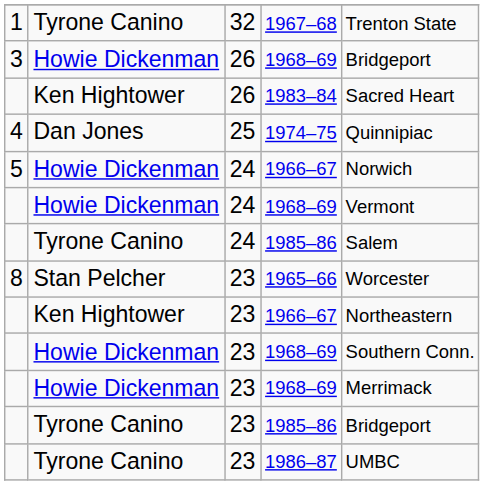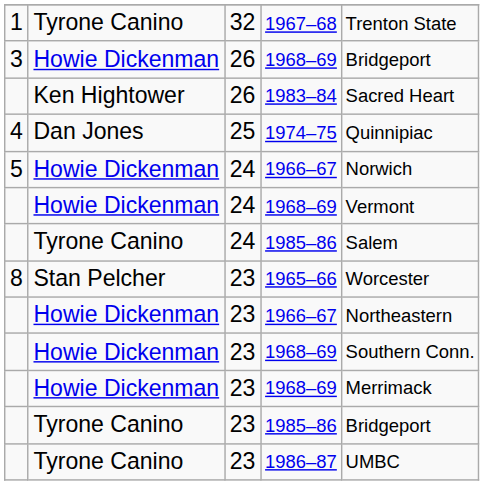23 / 1966–67 | column 2: Ken Hightower -> Howie Dickenman
